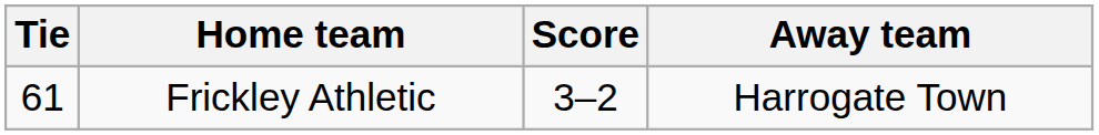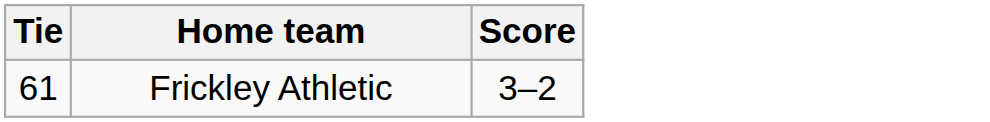- column: Away team | Harrogate Town
